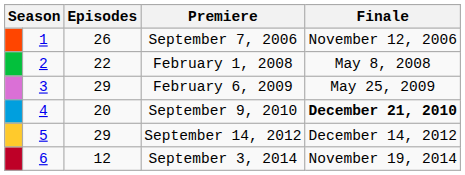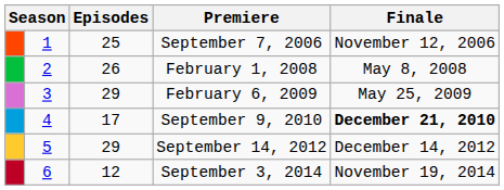September 7, 2006 | Episodes: 26 -> 25
February 1, 2008 | Episodes: 22 -> 26
September 9, 2010 | Episodes: 20 -> 17
